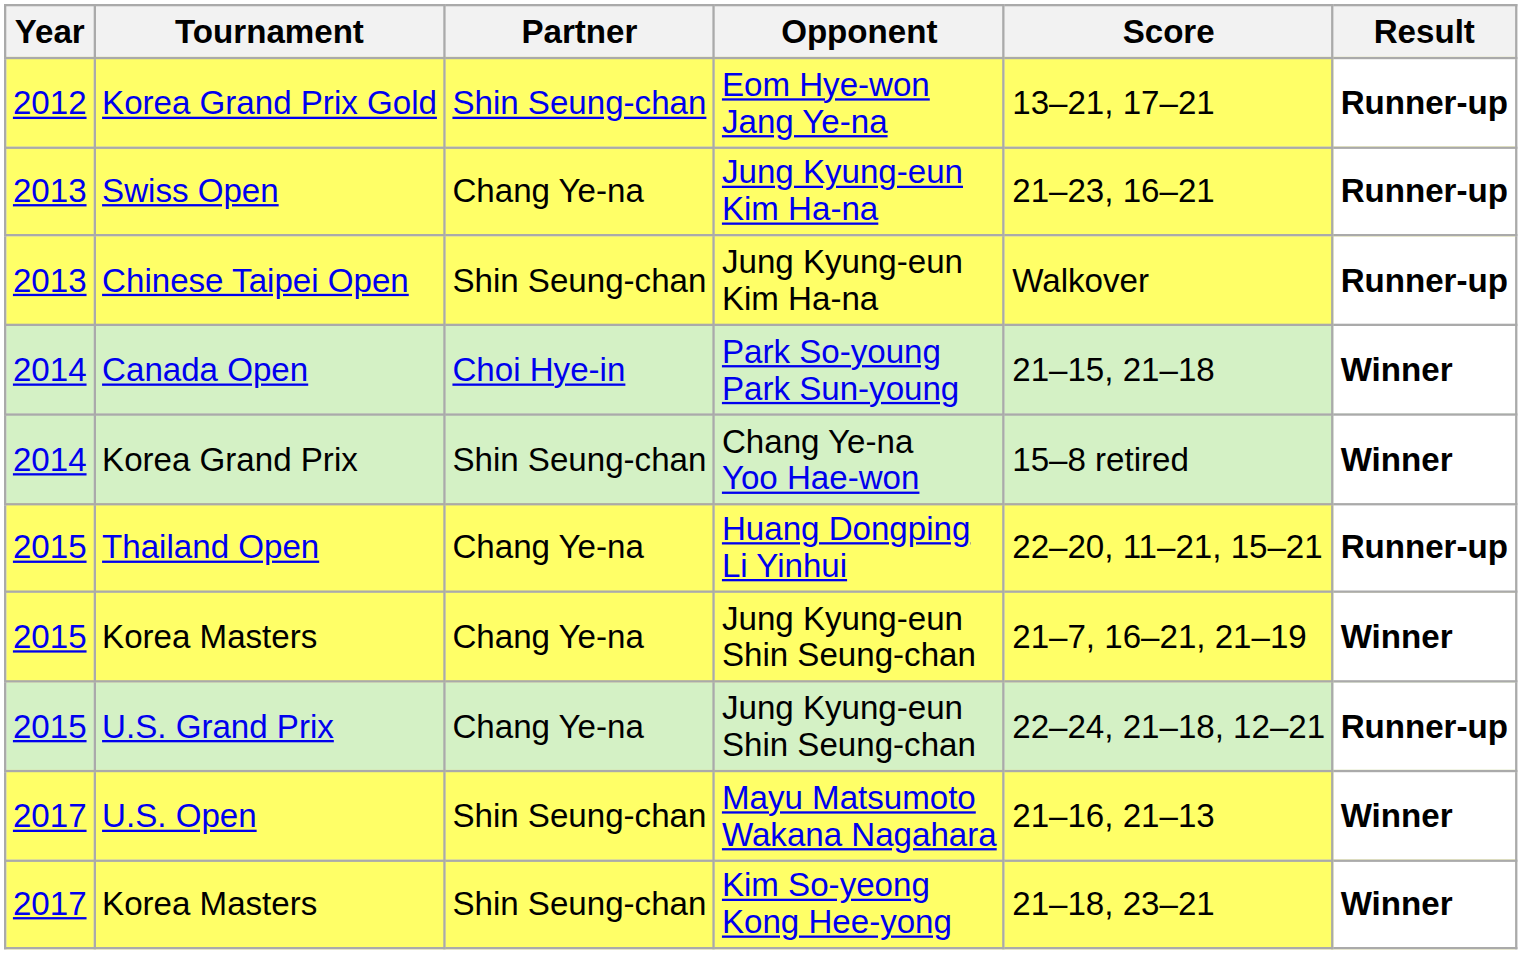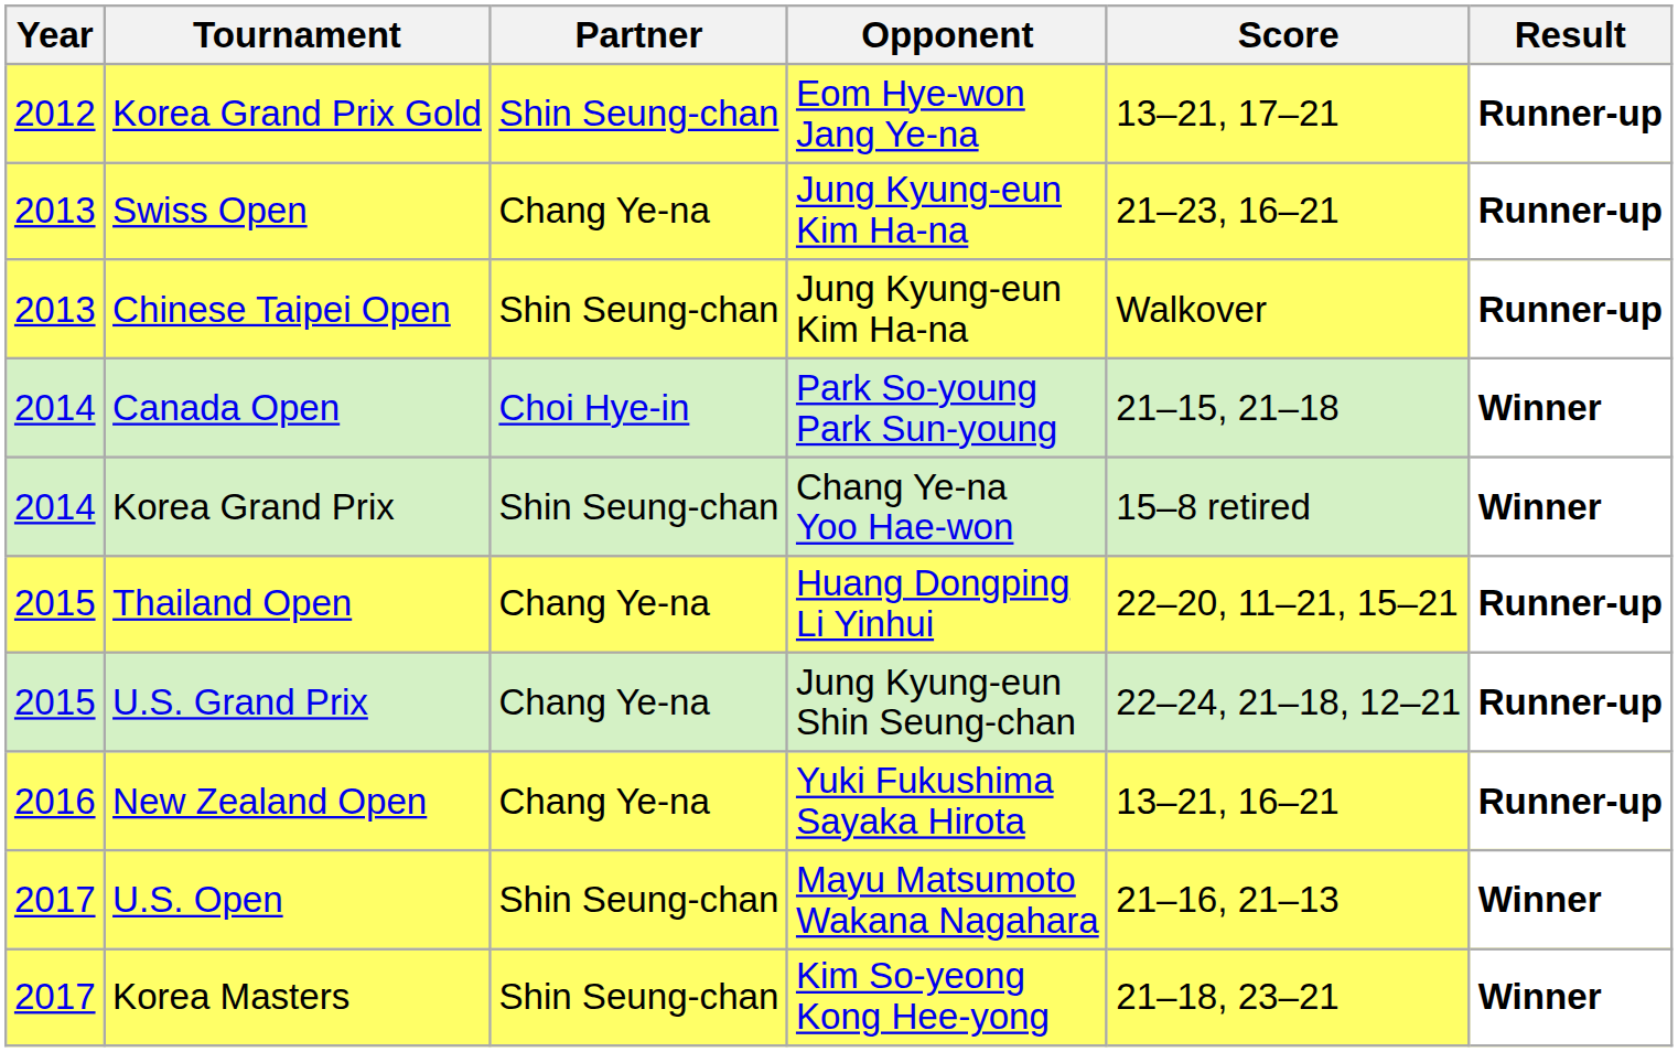- row: 2015 | Korea Masters | Chang Ye-na | Jung Kyung-eun Shin Seung-chan | 21–7, 16–21, 21–19 | Winner
+ row: 2016 | New Zealand Open | Chang Ye-na | Yuki Fukushima Sayaka Hirota | 13–21, 16–21 | Runner-up
